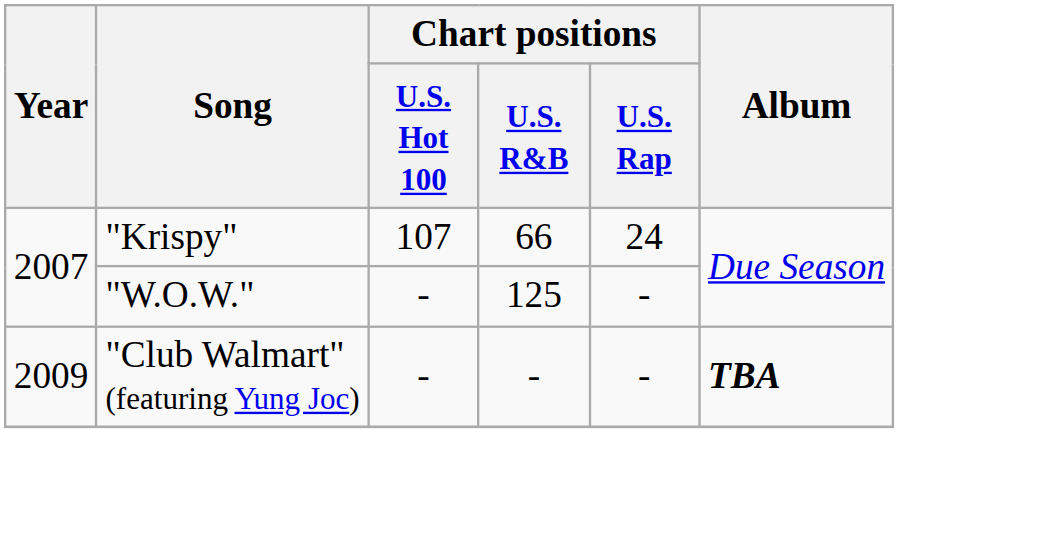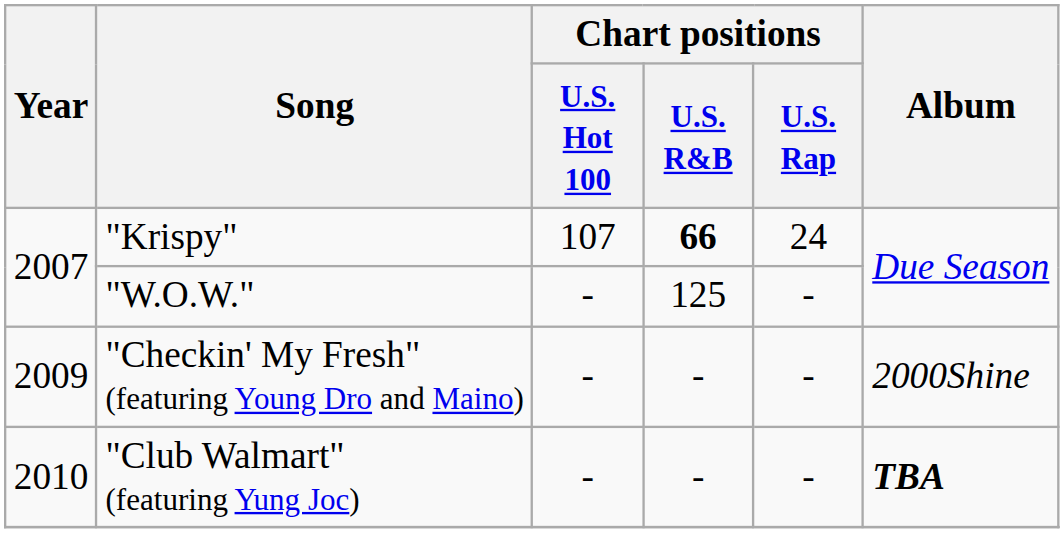"Krispy" | Chart positions / U.S. R&B: normal -> bold
+ row: 2009 | "Checkin' My Fresh" (featuring Young Dro and Maino) | - | - | - | 2000Shine
"Club Walmart" (featuring Yung Joc) | Year: 2009 -> 2010
